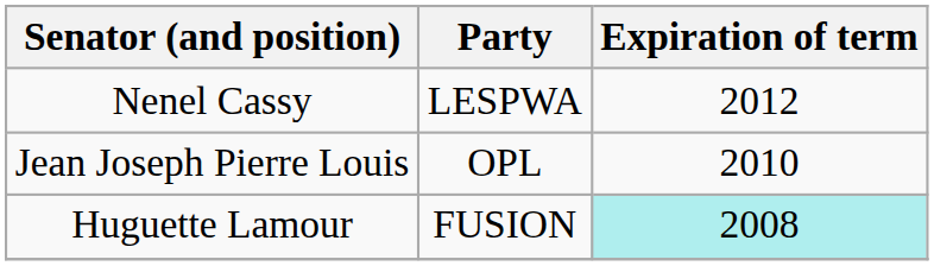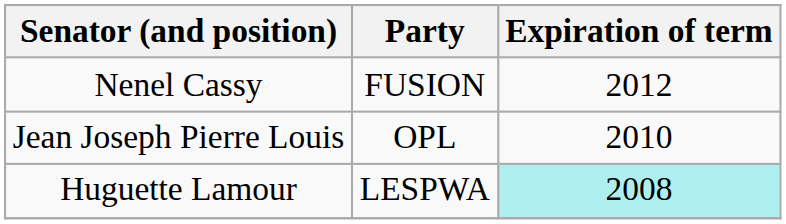Nenel Cassy | Party: LESPWA -> FUSION
Huguette Lamour | Party: FUSION -> LESPWA
